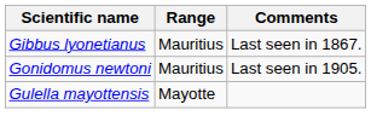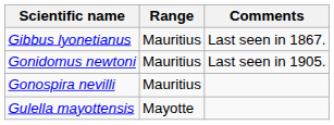+ row: Gonospira nevilli | Mauritius
